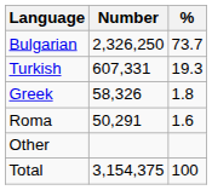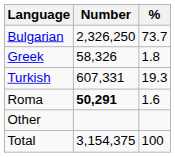rows swapped: Turkish <-> Greek
Roma | Number: normal -> bold
